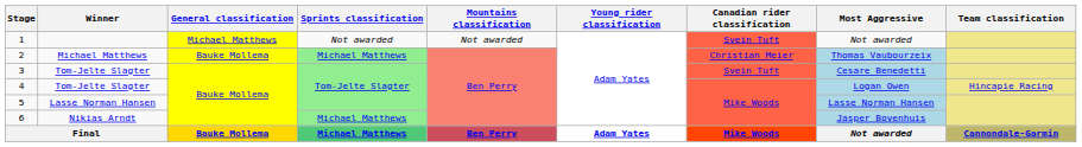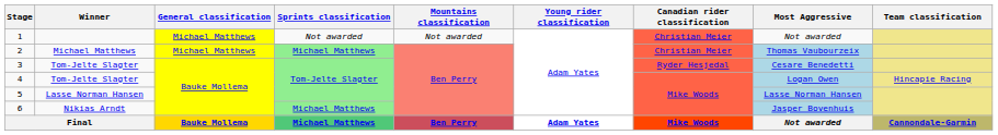1 | Canadian rider classification: Svein Tuft -> Christian Meier
2 | General classification: Bauke Mollema -> Michael Matthews
3 | Canadian rider classification: Svein Tuft -> Ryder Hesjedal
